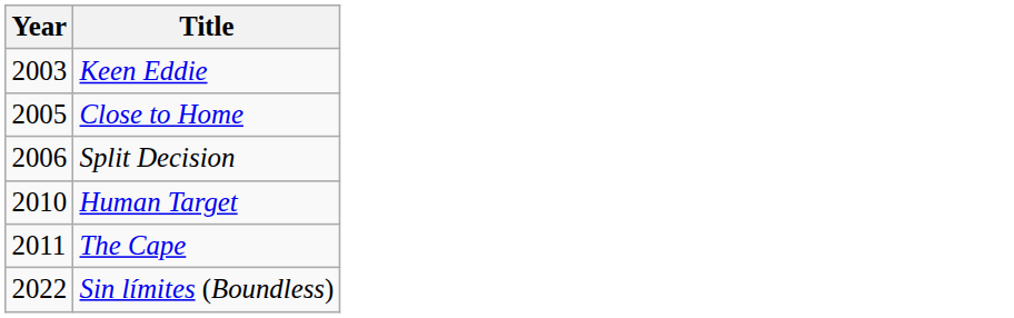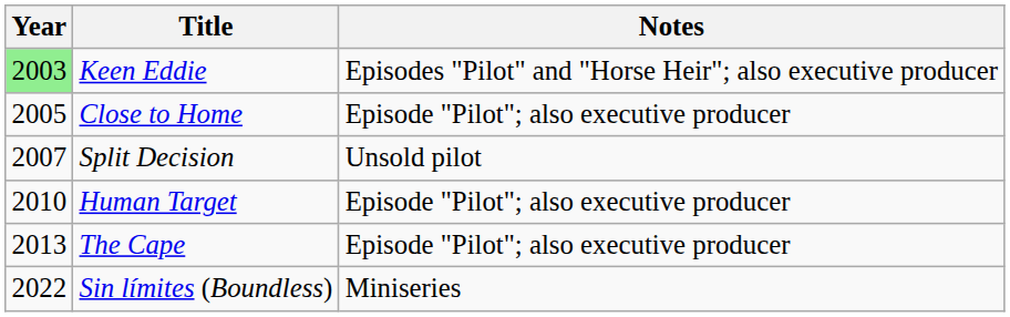+ column: Notes | Episodes "Pilot" and "Horse Heir"; also executive producer | Episode "Pilot"; also executive producer | Unsold pilot | Episode "Pilot"; also executive producer | Episode "Pilot"; also executive producer | Miniseries
Keen Eddie | Year: no background -> lightgreen background
Split Decision | Year: 2006 -> 2007
The Cape | Year: 2011 -> 2013
